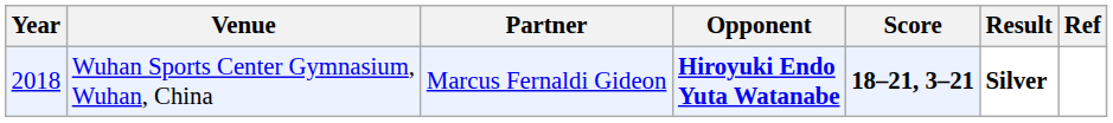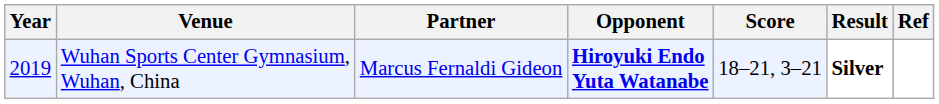Wuhan Sports Center Gymnasium, Wuhan, China | Year: 2018 -> 2019
Wuhan Sports Center Gymnasium, Wuhan, China | Score: bold -> normal
